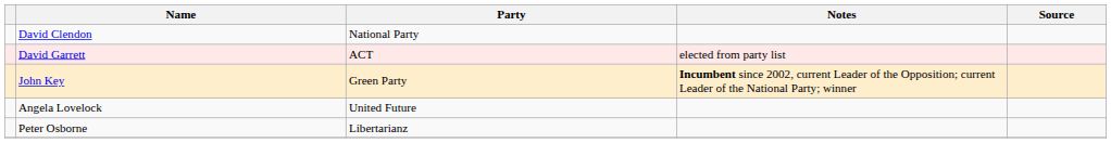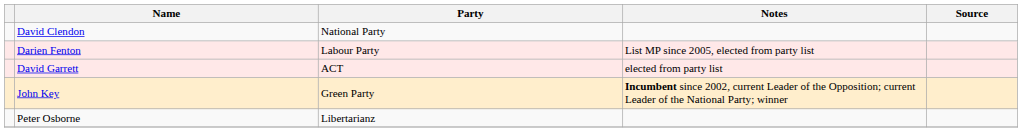+ row: Darien Fenton | Labour Party | List MP since 2005, elected from party list
- row: Angela Lovelock | United Future
